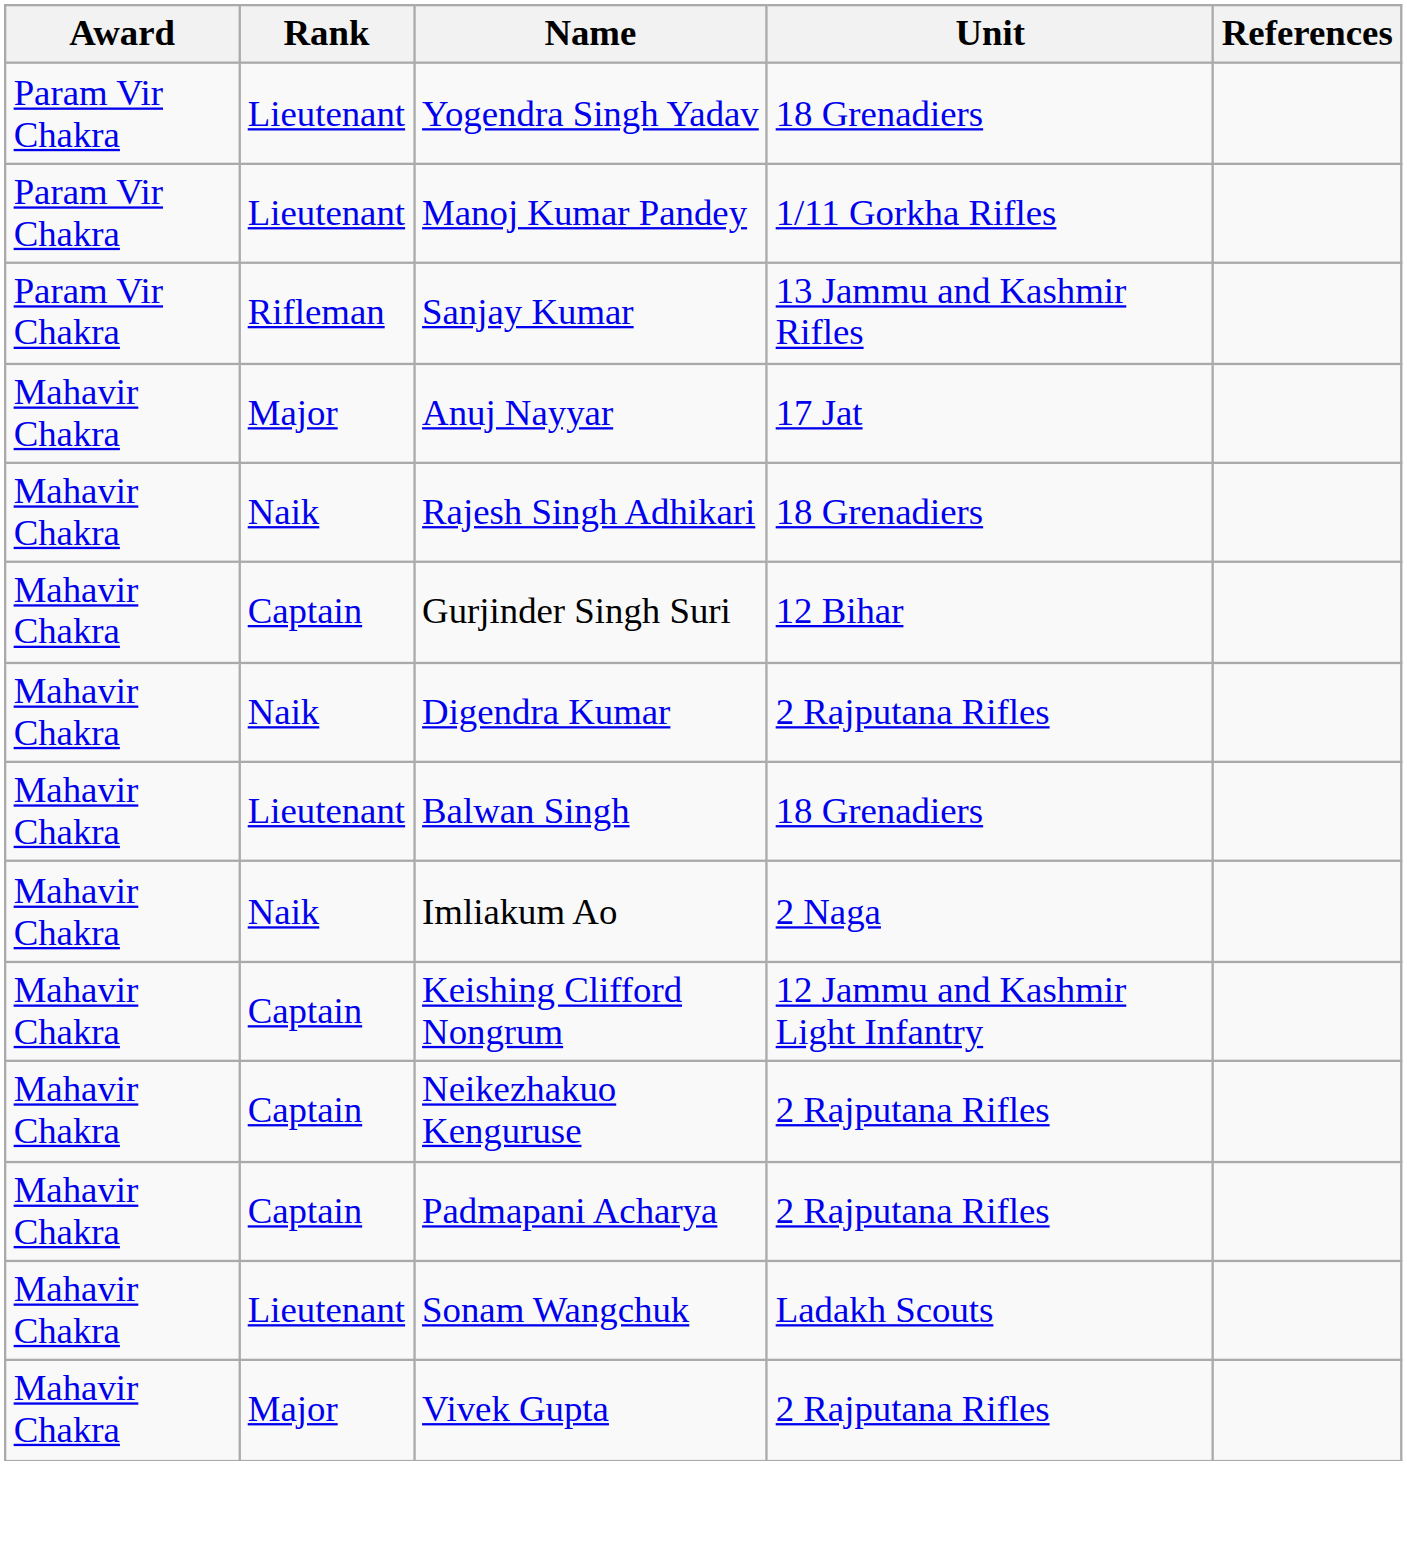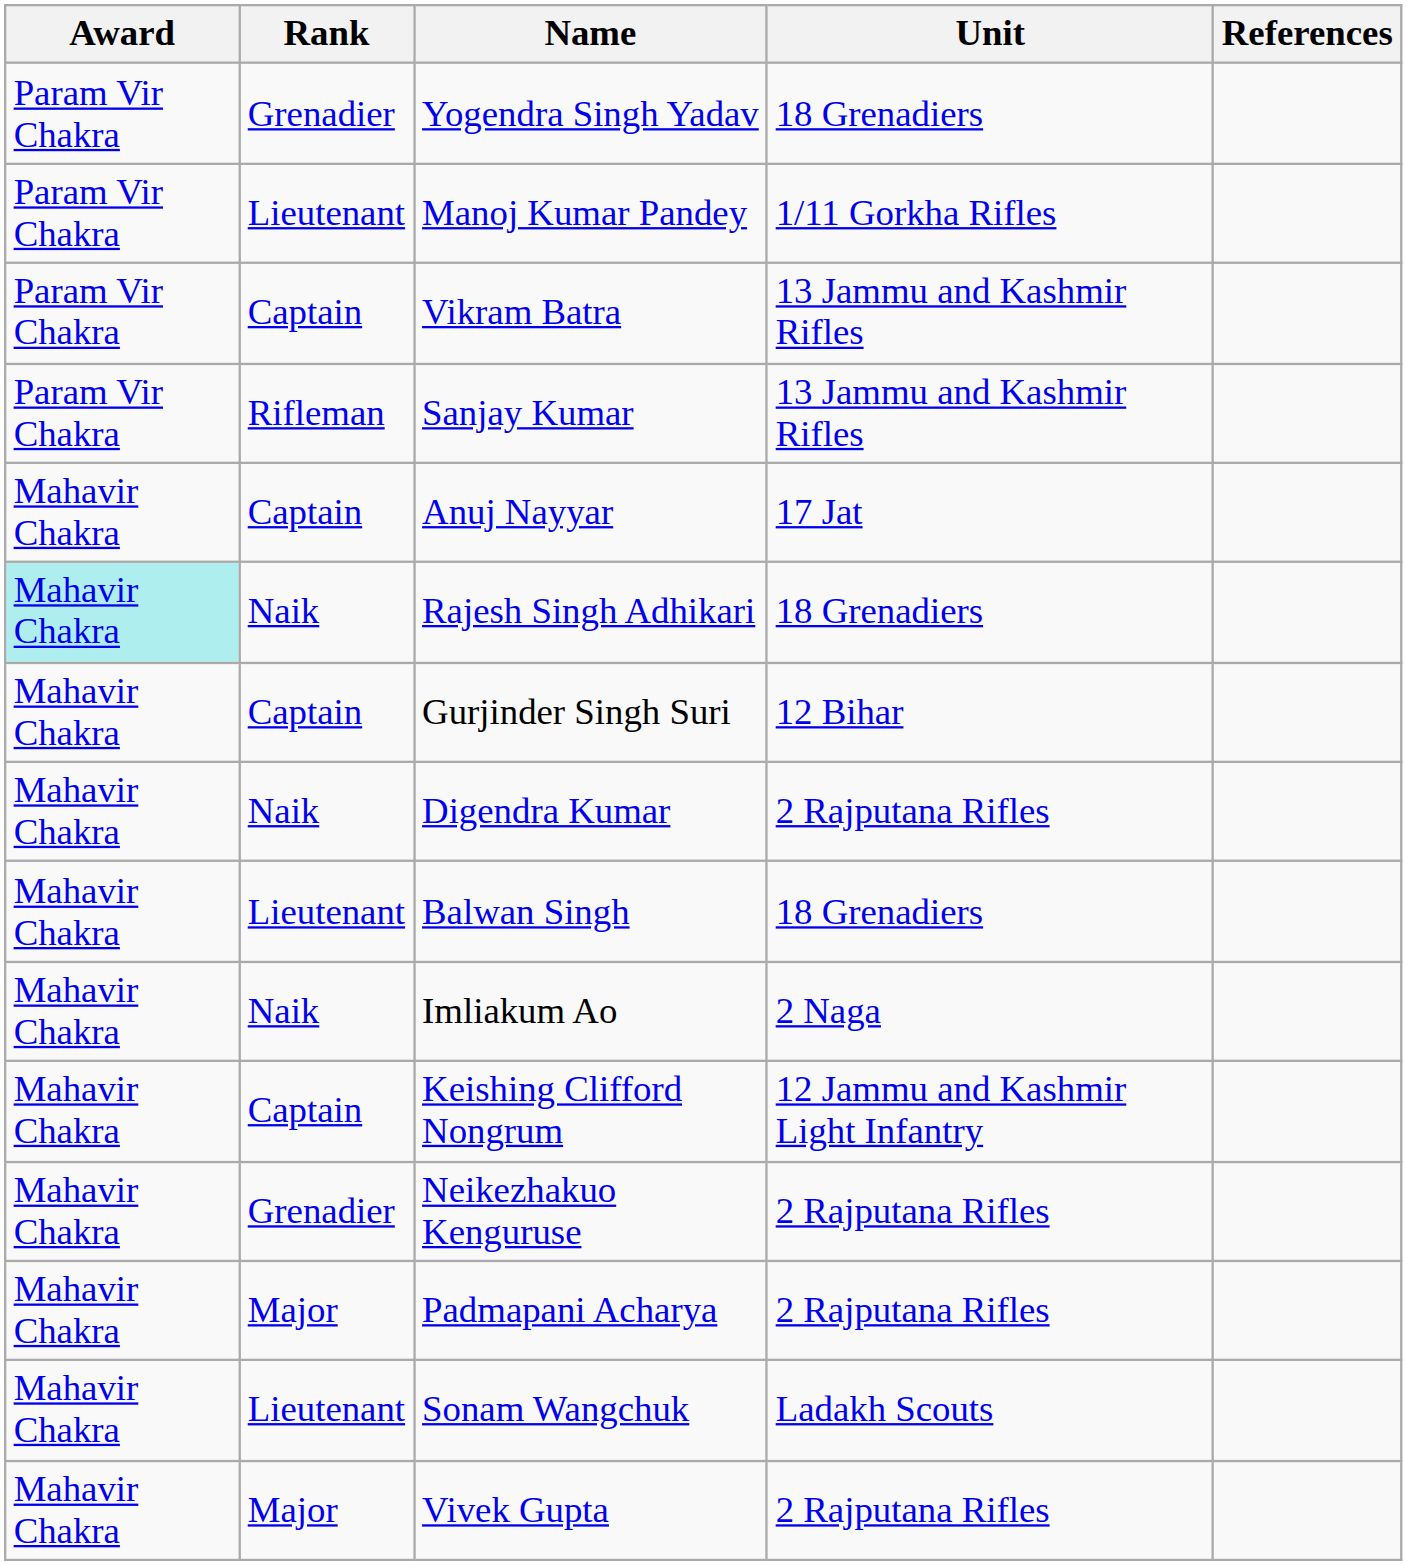Yogendra Singh Yadav | Rank: Lieutenant -> Grenadier
+ row: Param Vir Chakra | Captain | Vikram Batra | 13 Jammu and Kashmir Rifles
Anuj Nayyar | Rank: Major -> Captain
Rajesh Singh Adhikari | Award: no background -> paleturquoise background
Neikezhakuo Kenguruse | Rank: Captain -> Grenadier
Padmapani Acharya | Rank: Captain -> Major
